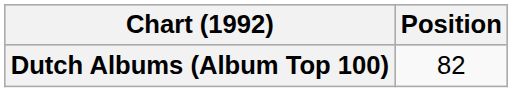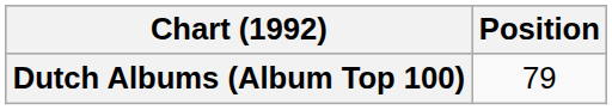Dutch Albums (Album Top 100) | Position: 82 -> 79
